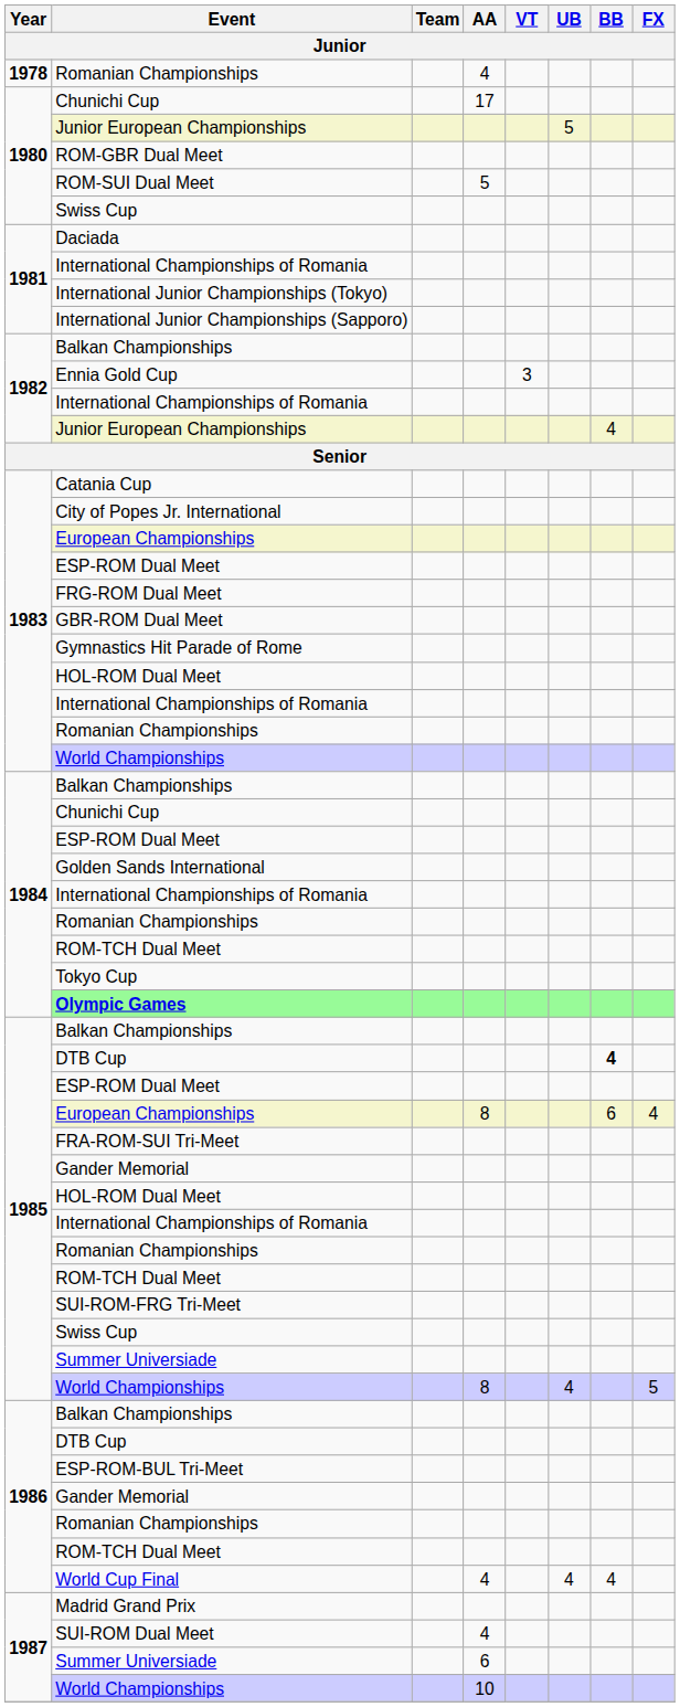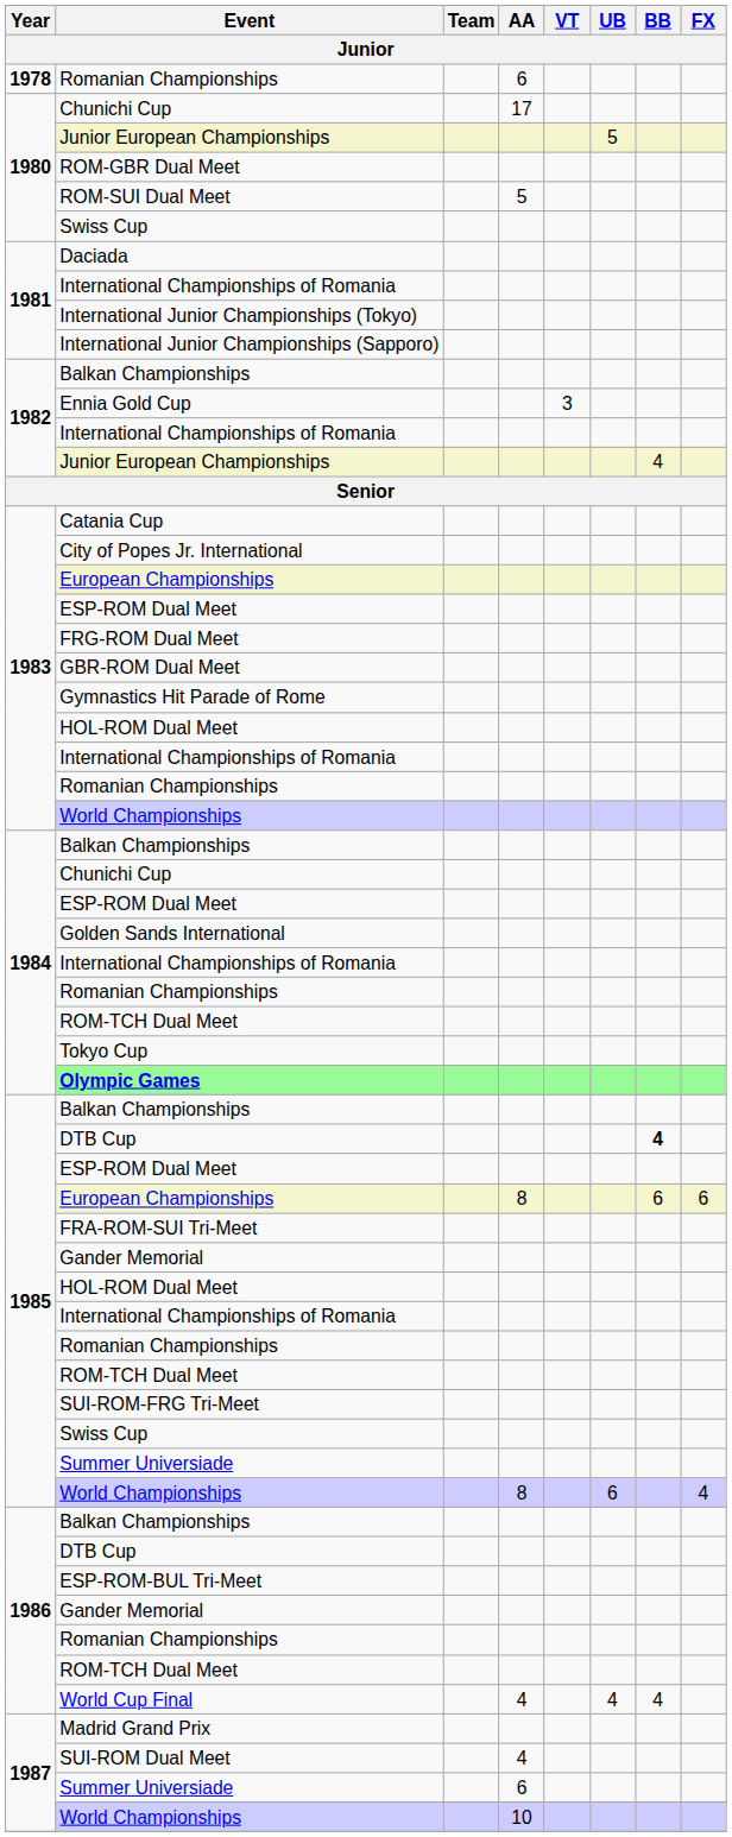1978 / Romanian Championships | AA: 4 -> 6
1985 / European Championships | FX: 4 -> 6
1985 / World Championships | UB: 4 -> 6
1985 / World Championships | FX: 5 -> 4
